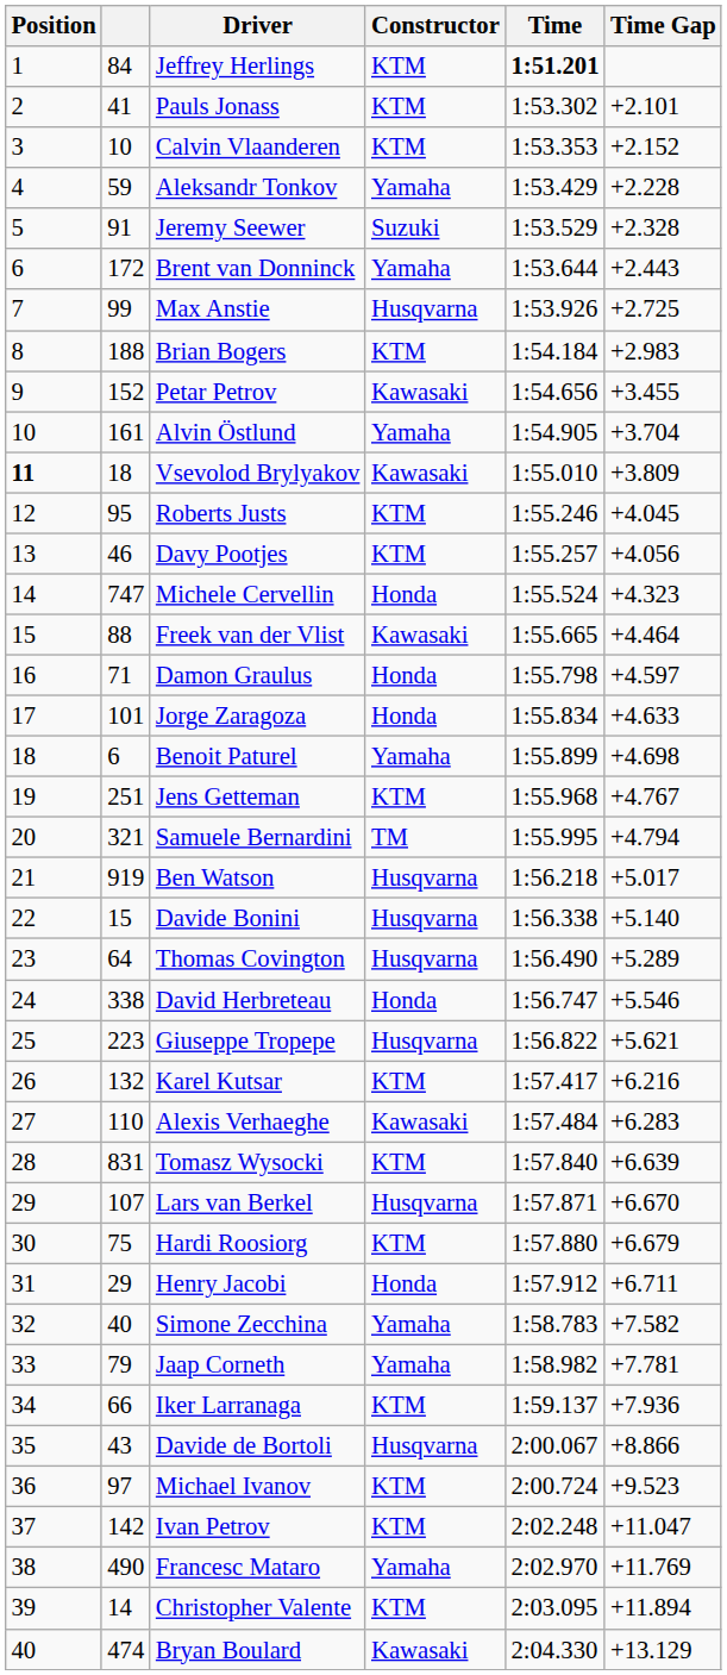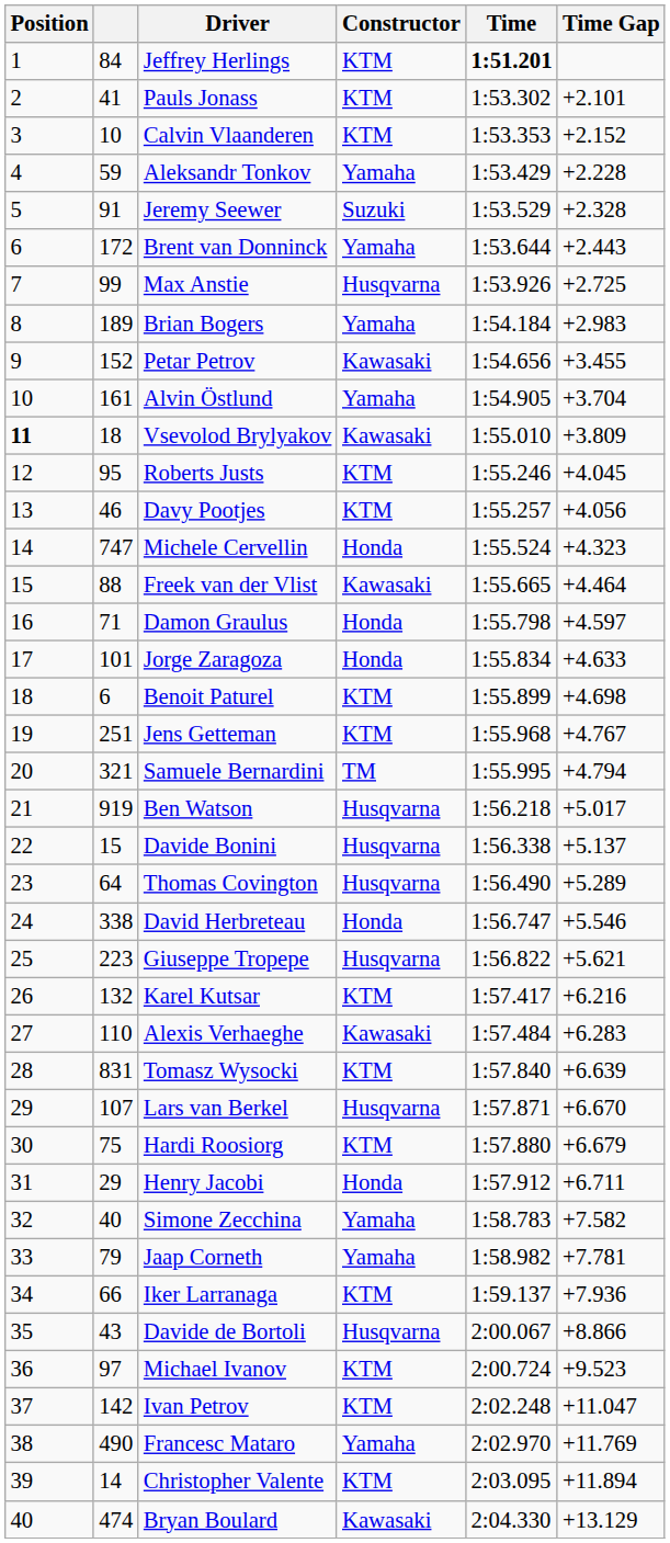Brian Bogers | column 2: 188 -> 189
Brian Bogers | Constructor: KTM -> Yamaha
Benoit Paturel | Constructor: Yamaha -> KTM
Davide Bonini | Time Gap: +5.140 -> +5.137
